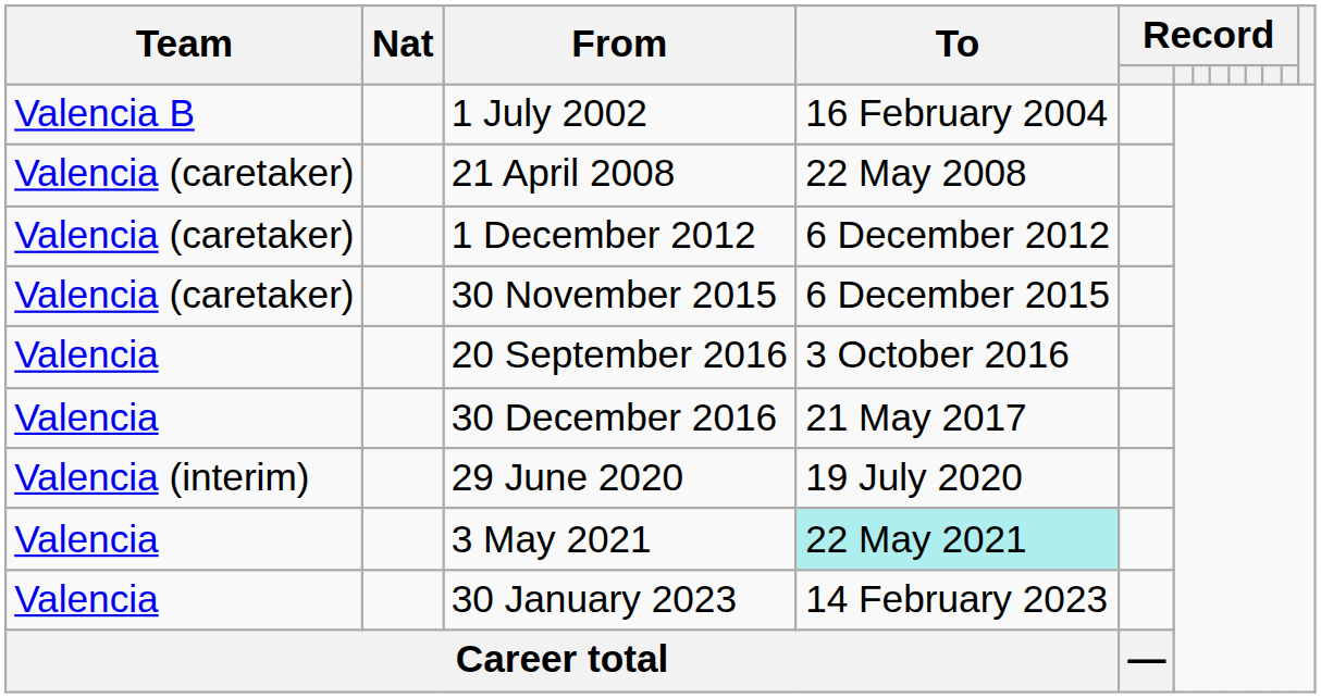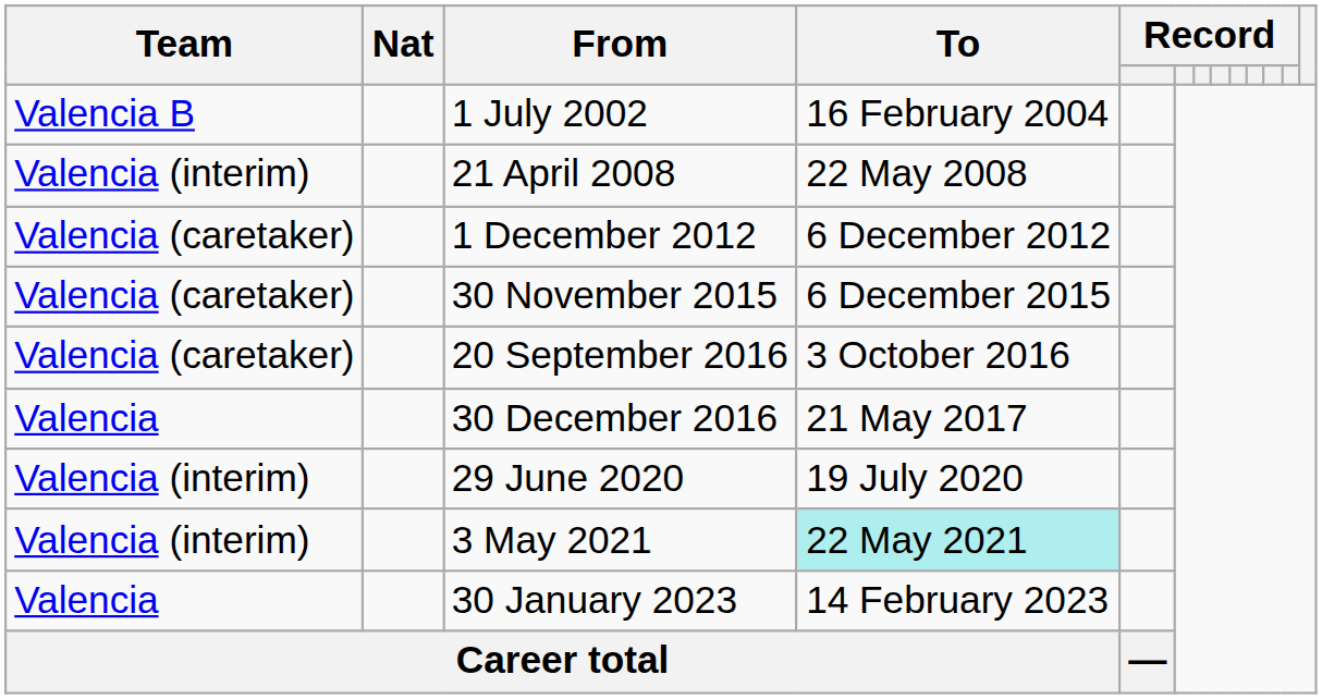21 April 2008 | Team: Valencia (caretaker) -> Valencia (interim)
20 September 2016 | Team: Valencia -> Valencia (caretaker)
3 May 2021 | Team: Valencia -> Valencia (interim)
